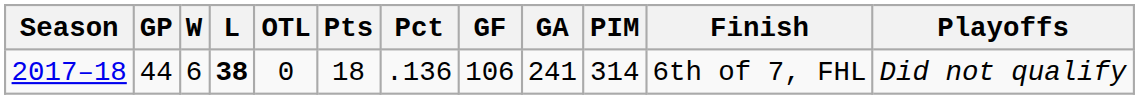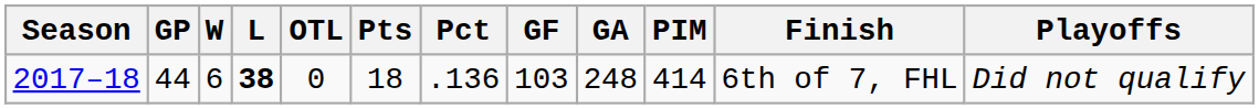2017–18 | GF: 106 -> 103
2017–18 | GA: 241 -> 248
2017–18 | PIM: 314 -> 414
